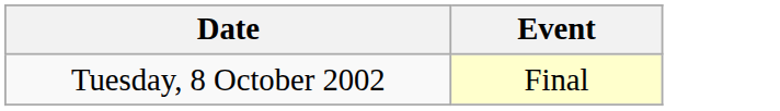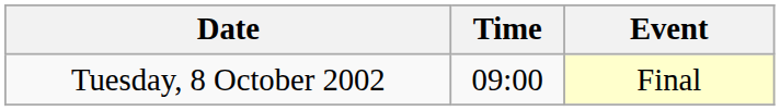+ column: Time | 09:00
